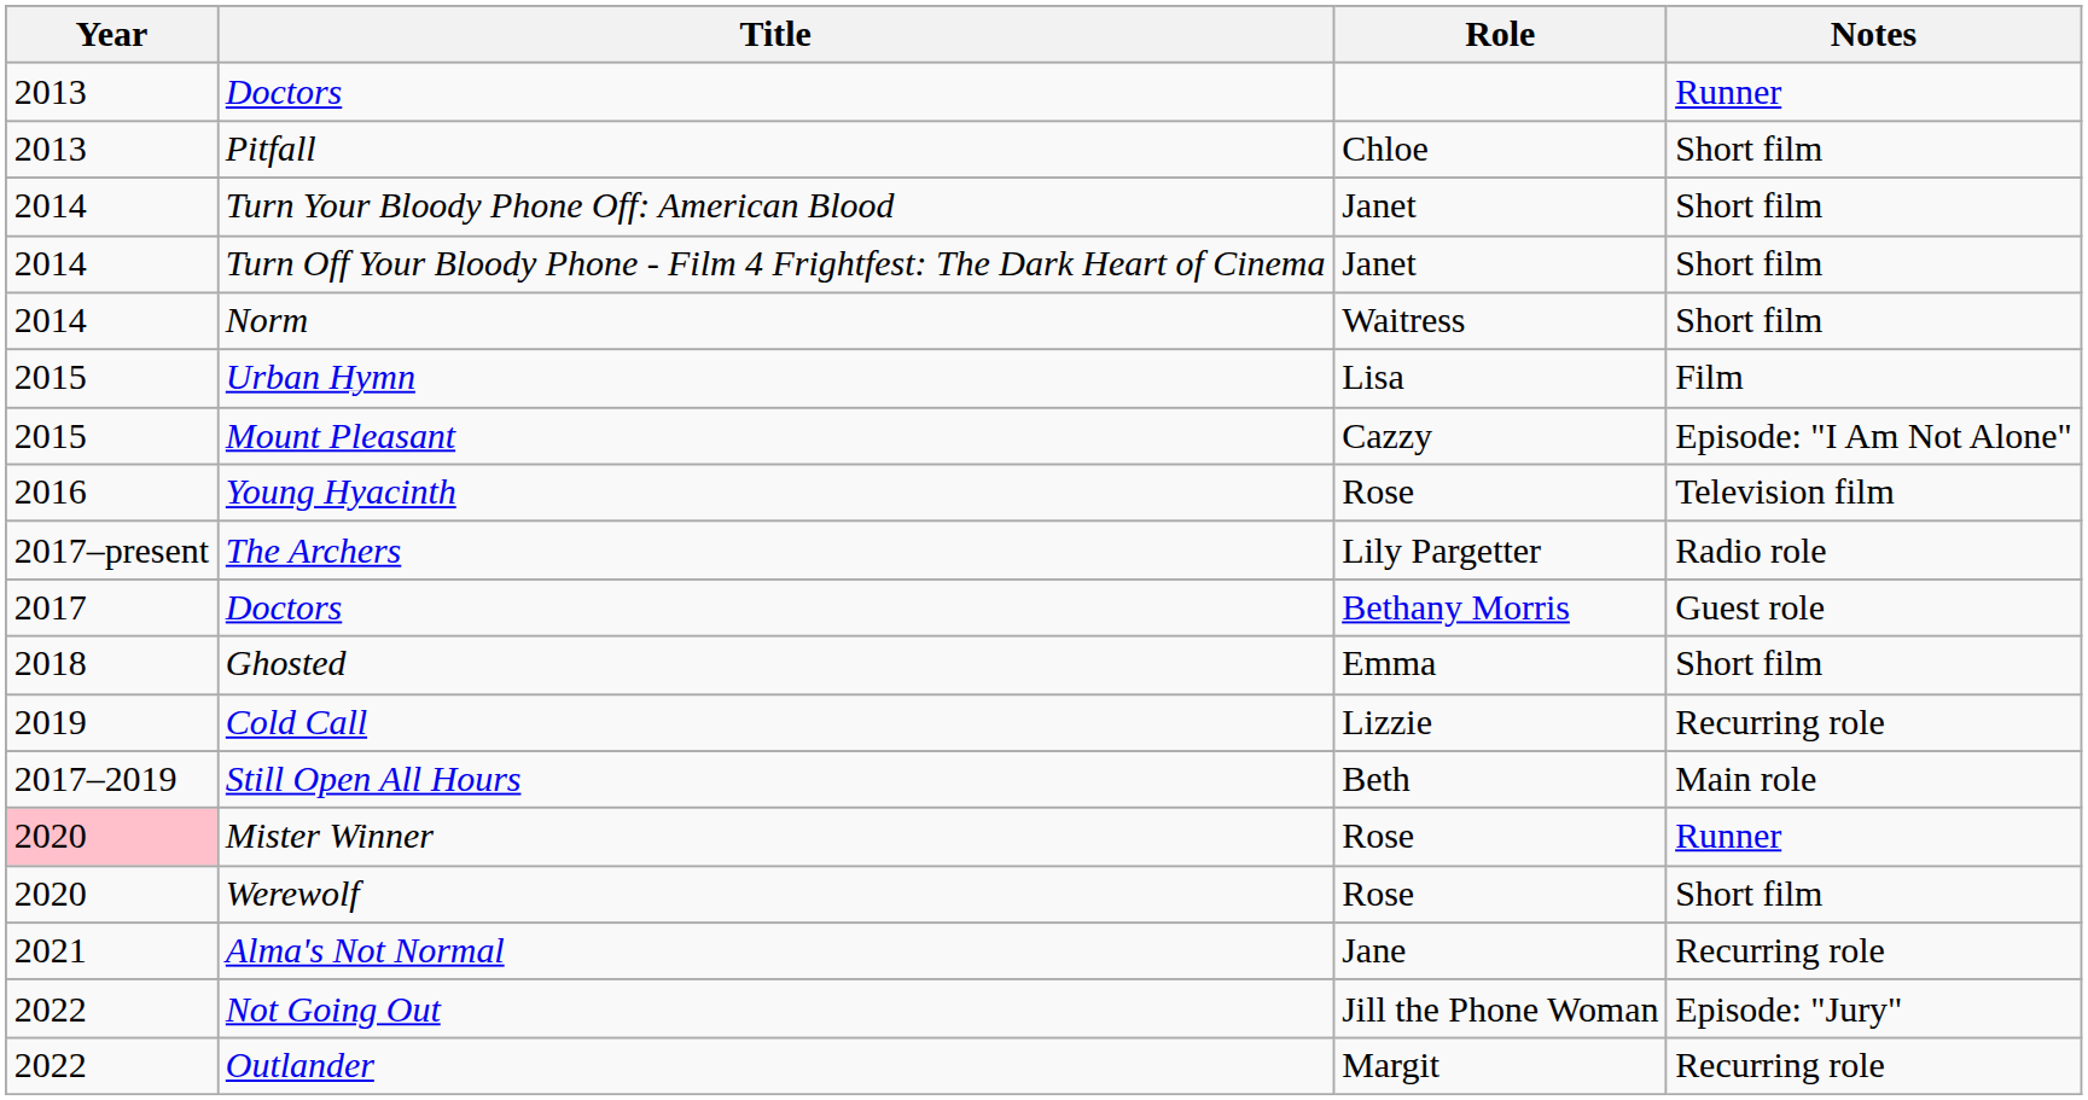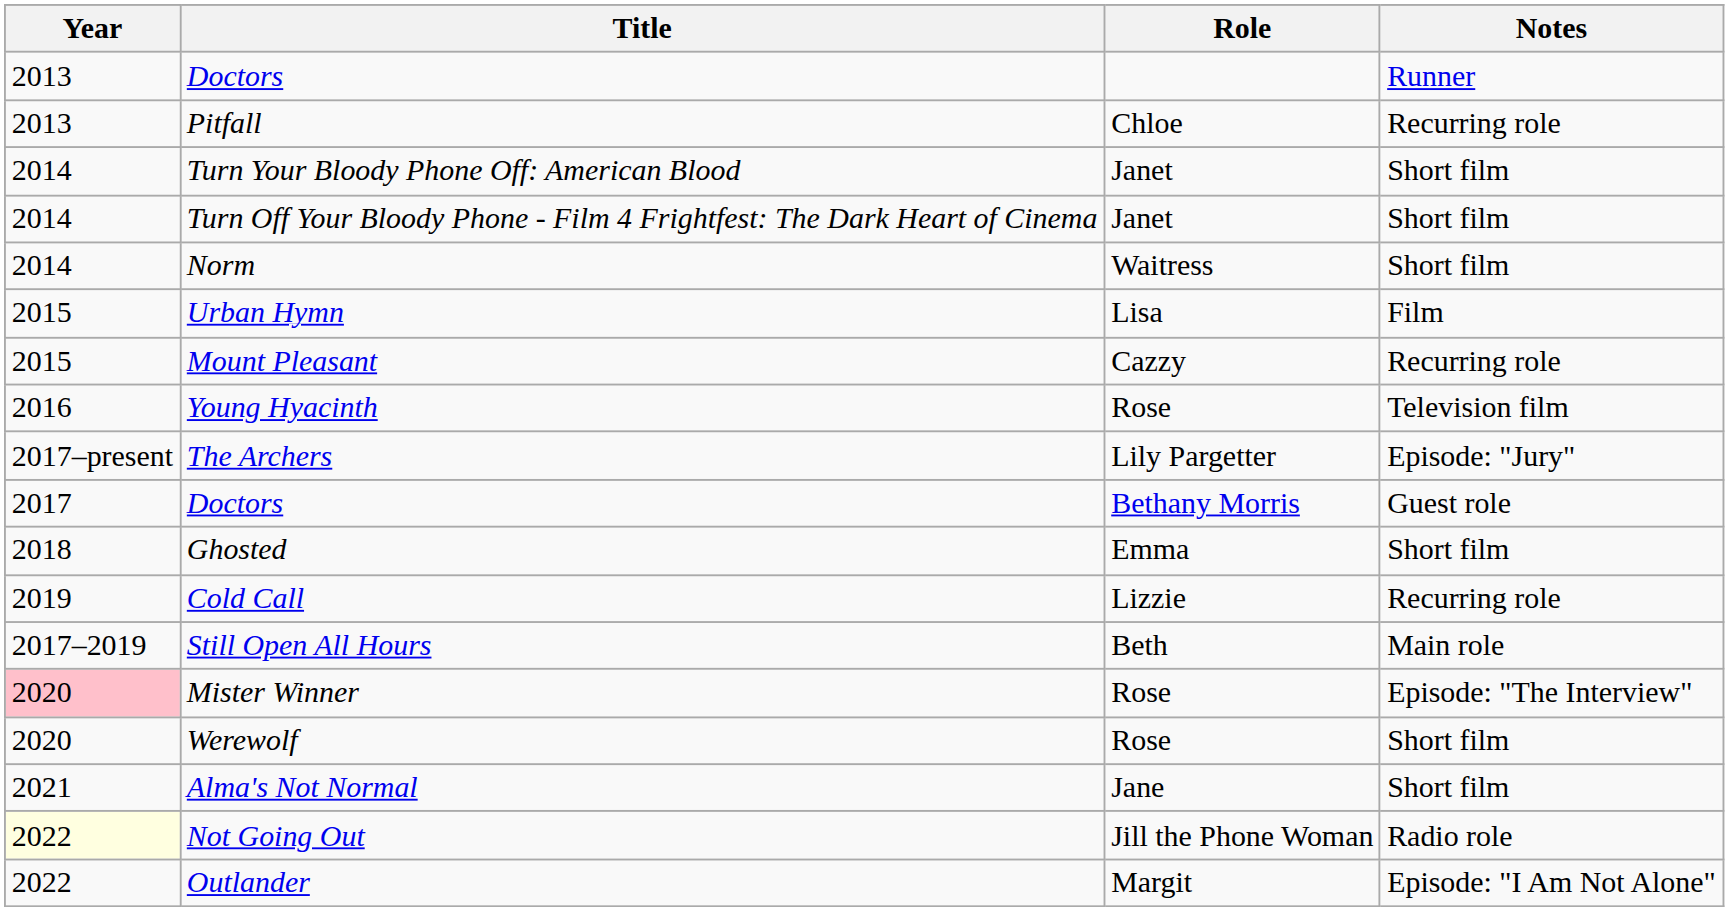Pitfall | Notes: Short film -> Recurring role
Mount Pleasant | Notes: Episode: "I Am Not Alone" -> Recurring role
The Archers | Notes: Radio role -> Episode: "Jury"
Mister Winner | Notes: Runner -> Episode: "The Interview"
Alma's Not Normal | Notes: Recurring role -> Short film
Not Going Out | Year: no background -> lightyellow background
Not Going Out | Notes: Episode: "Jury" -> Radio role
Outlander | Notes: Recurring role -> Episode: "I Am Not Alone"
